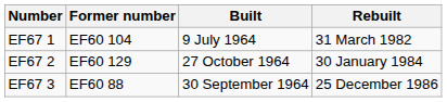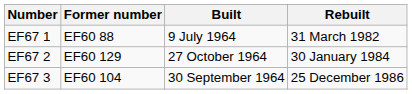EF67 1 | Former number: EF60 104 -> EF60 88
EF67 3 | Former number: EF60 88 -> EF60 104
